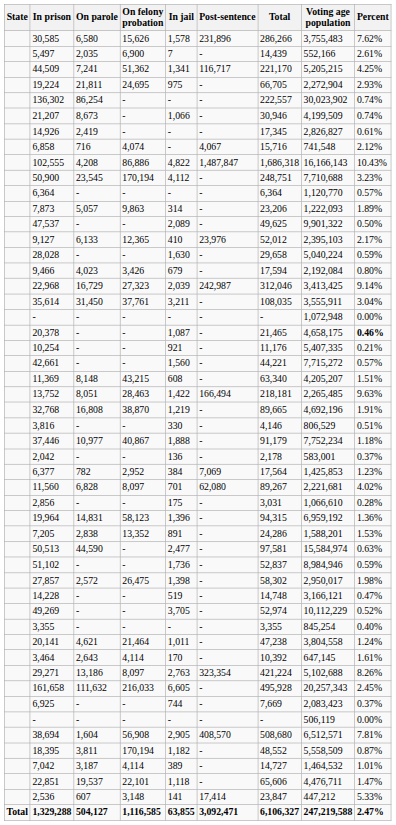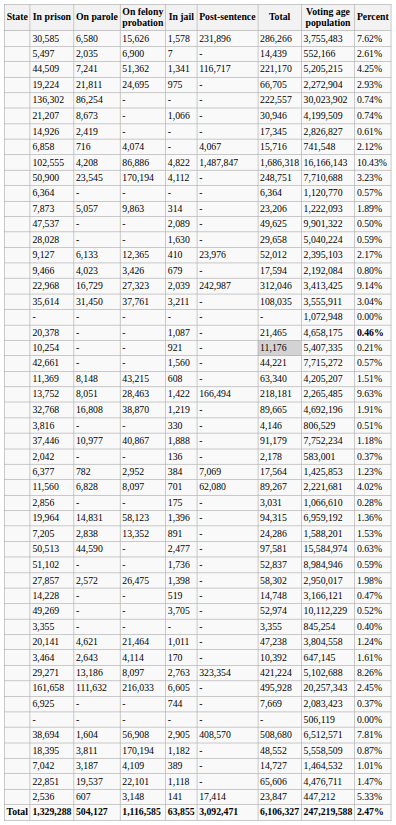rows swapped: 9,127 <-> 28,028
10,254 | Total: no background -> lightgrey background
7,042 | On felony probation: 4,114 -> 4,109
